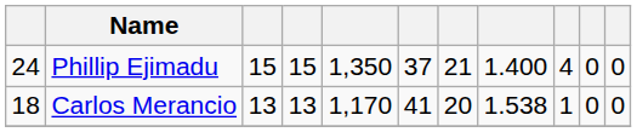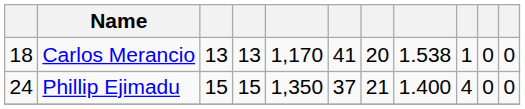rows swapped: Phillip Ejimadu <-> Carlos Merancio
